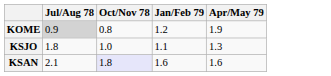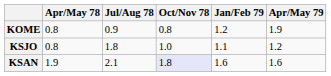+ column: Apr/May 78 | 0.8 | 0.8 | 1.9
KOME | Jul/Aug 78: lightgrey background -> no background
KSJO | Apr/May 79: 1.3 -> 1.2
